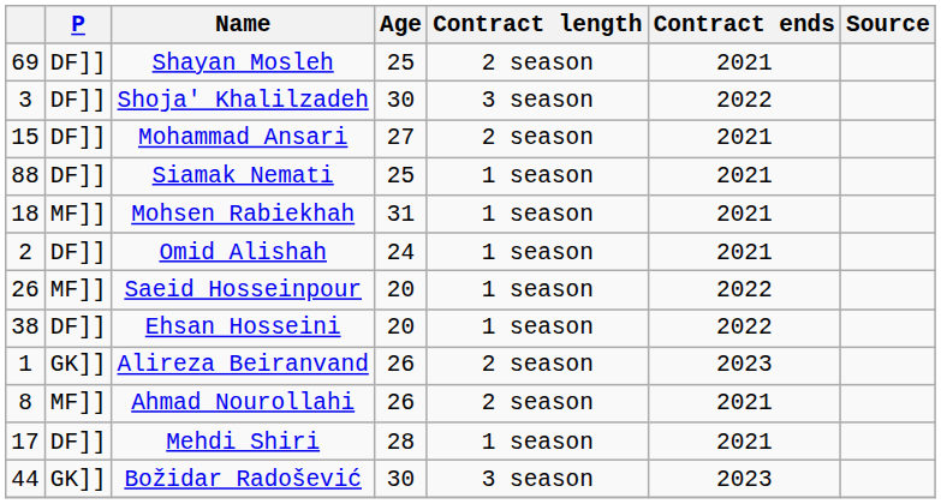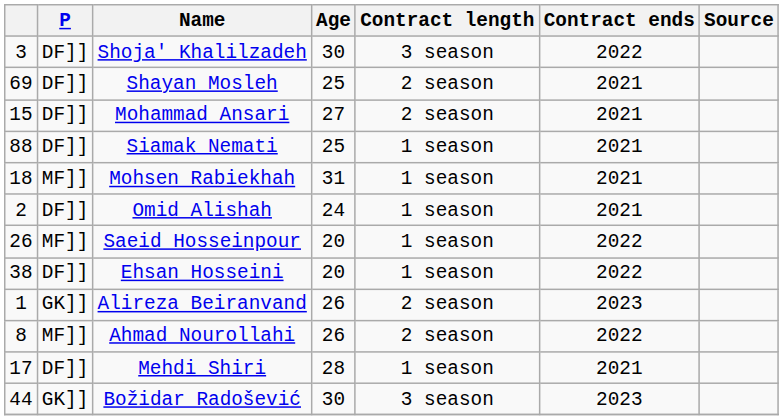rows swapped: Shoja' Khalilzadeh <-> Shayan Mosleh
Ahmad Nourollahi | Contract ends: 2021 -> 2022
